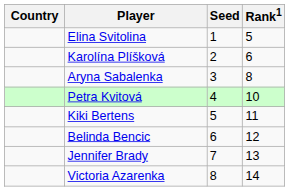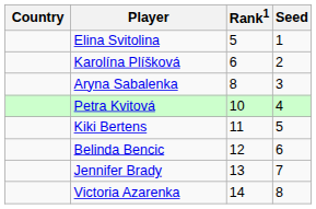columns swapped: Rank1 <-> Seed
